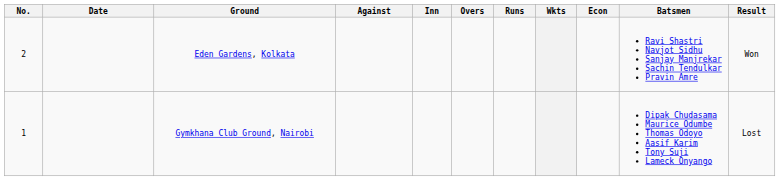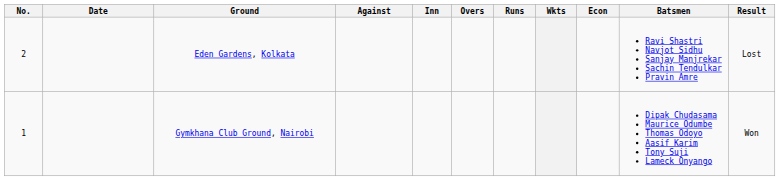Eden Gardens, Kolkata | Result: Won -> Lost
Gymkhana Club Ground, Nairobi | Result: Lost -> Won
